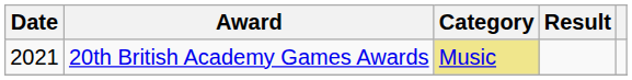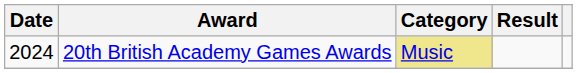20th British Academy Games Awards | Date: 2021 -> 2024
